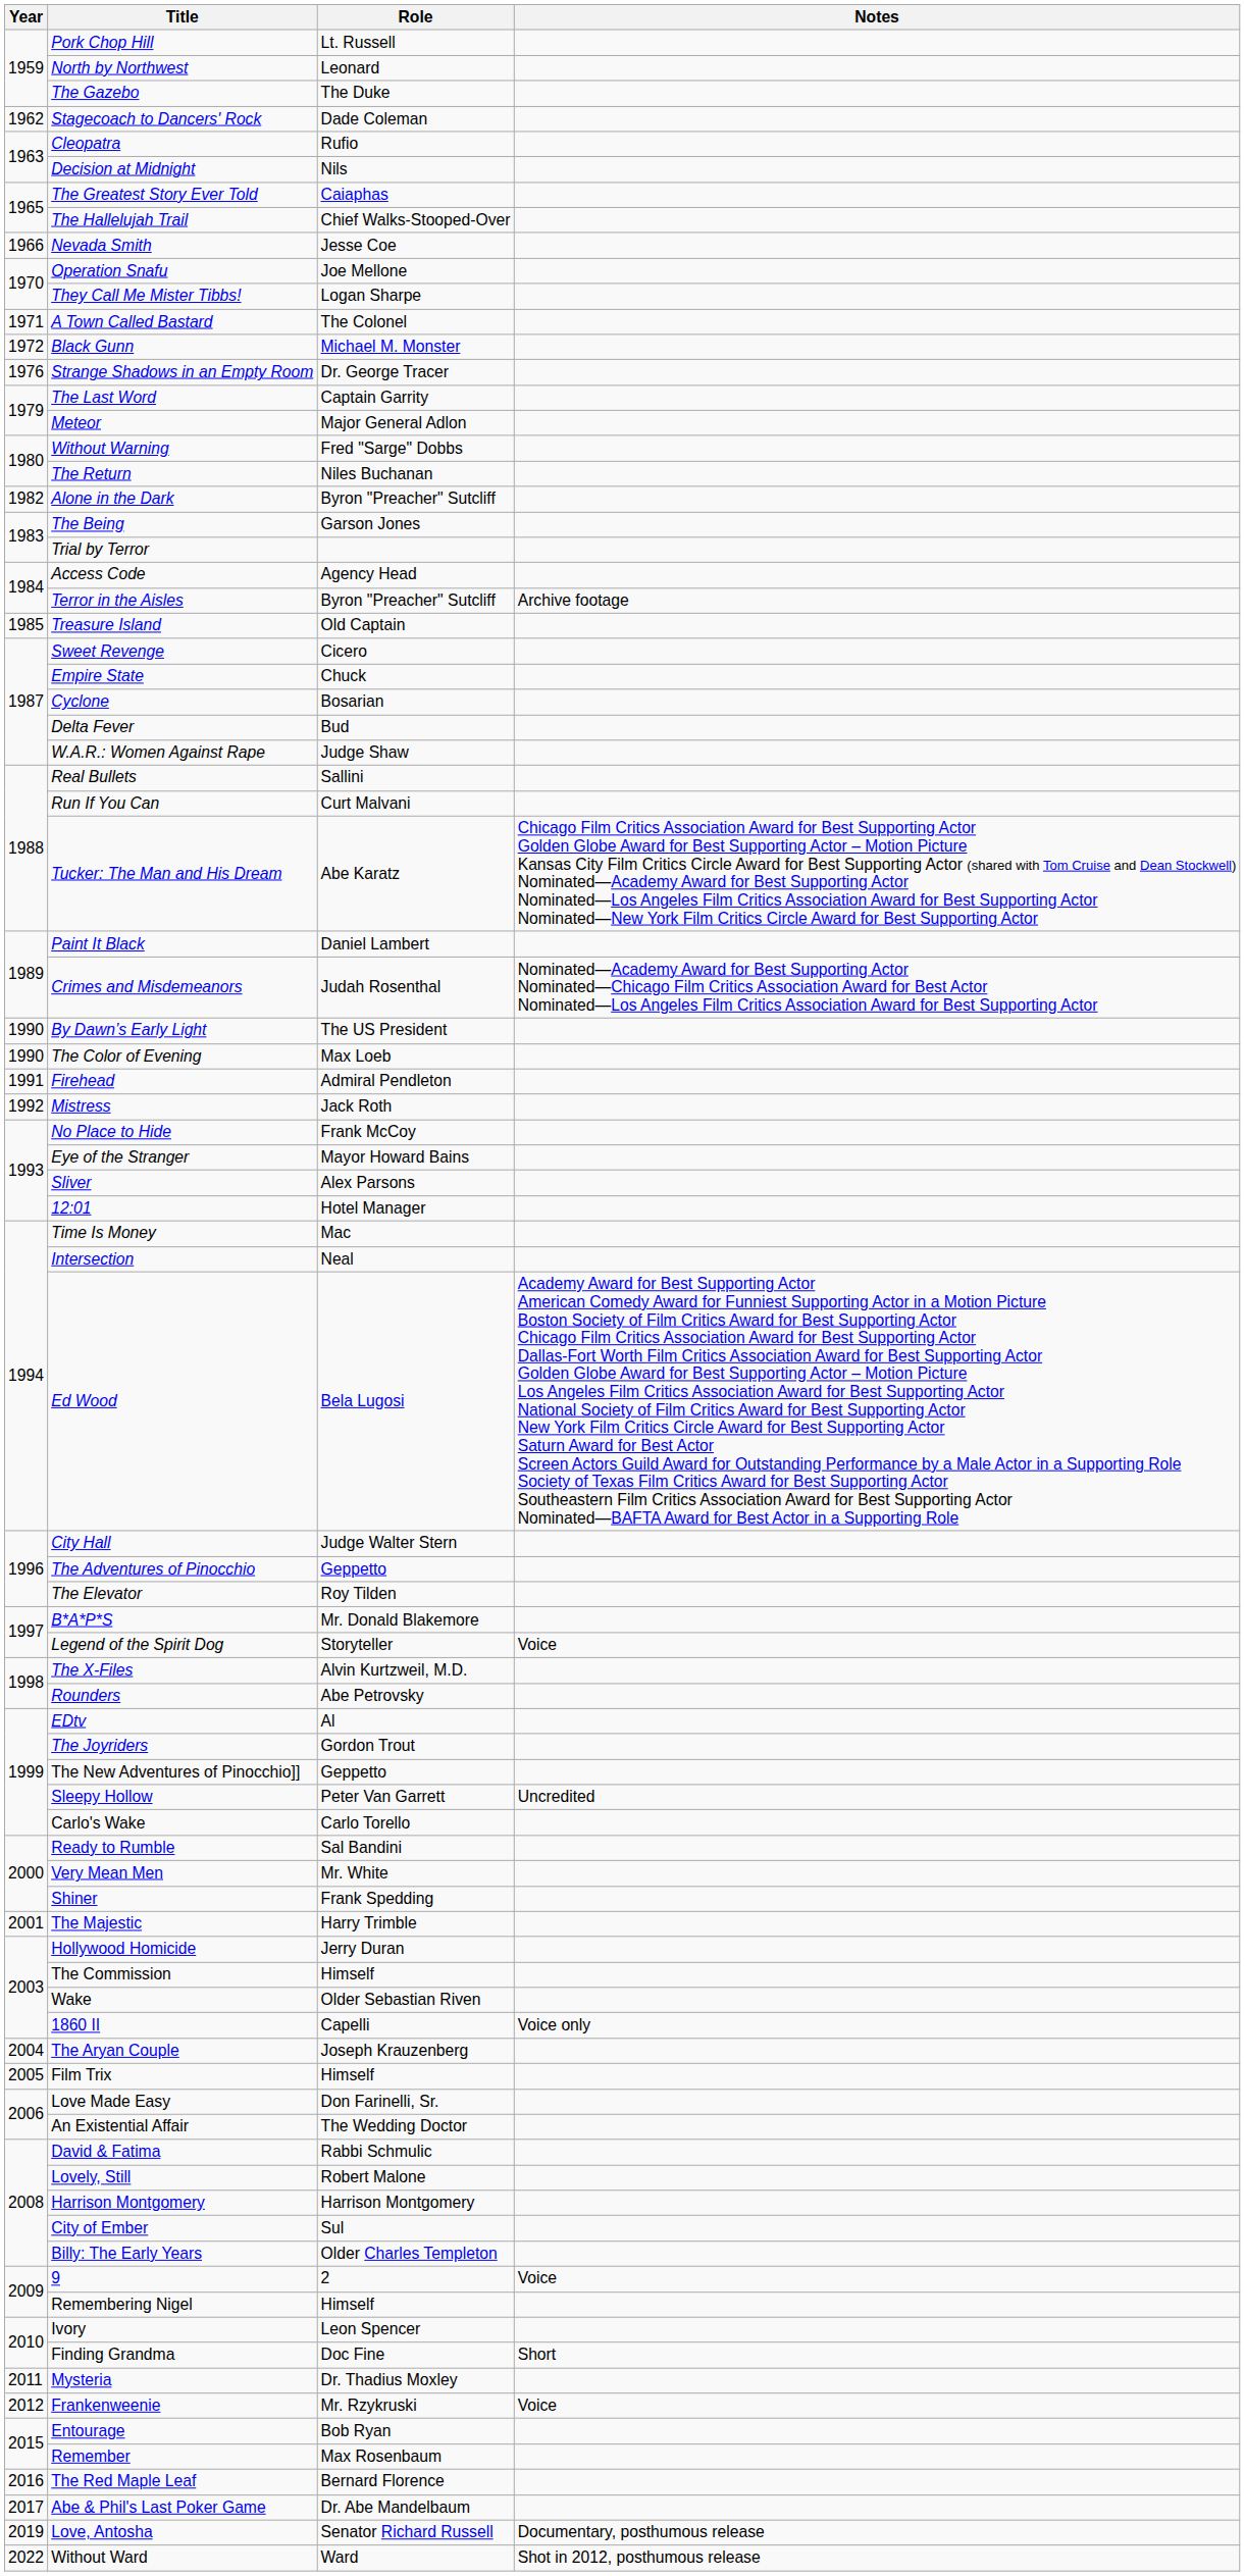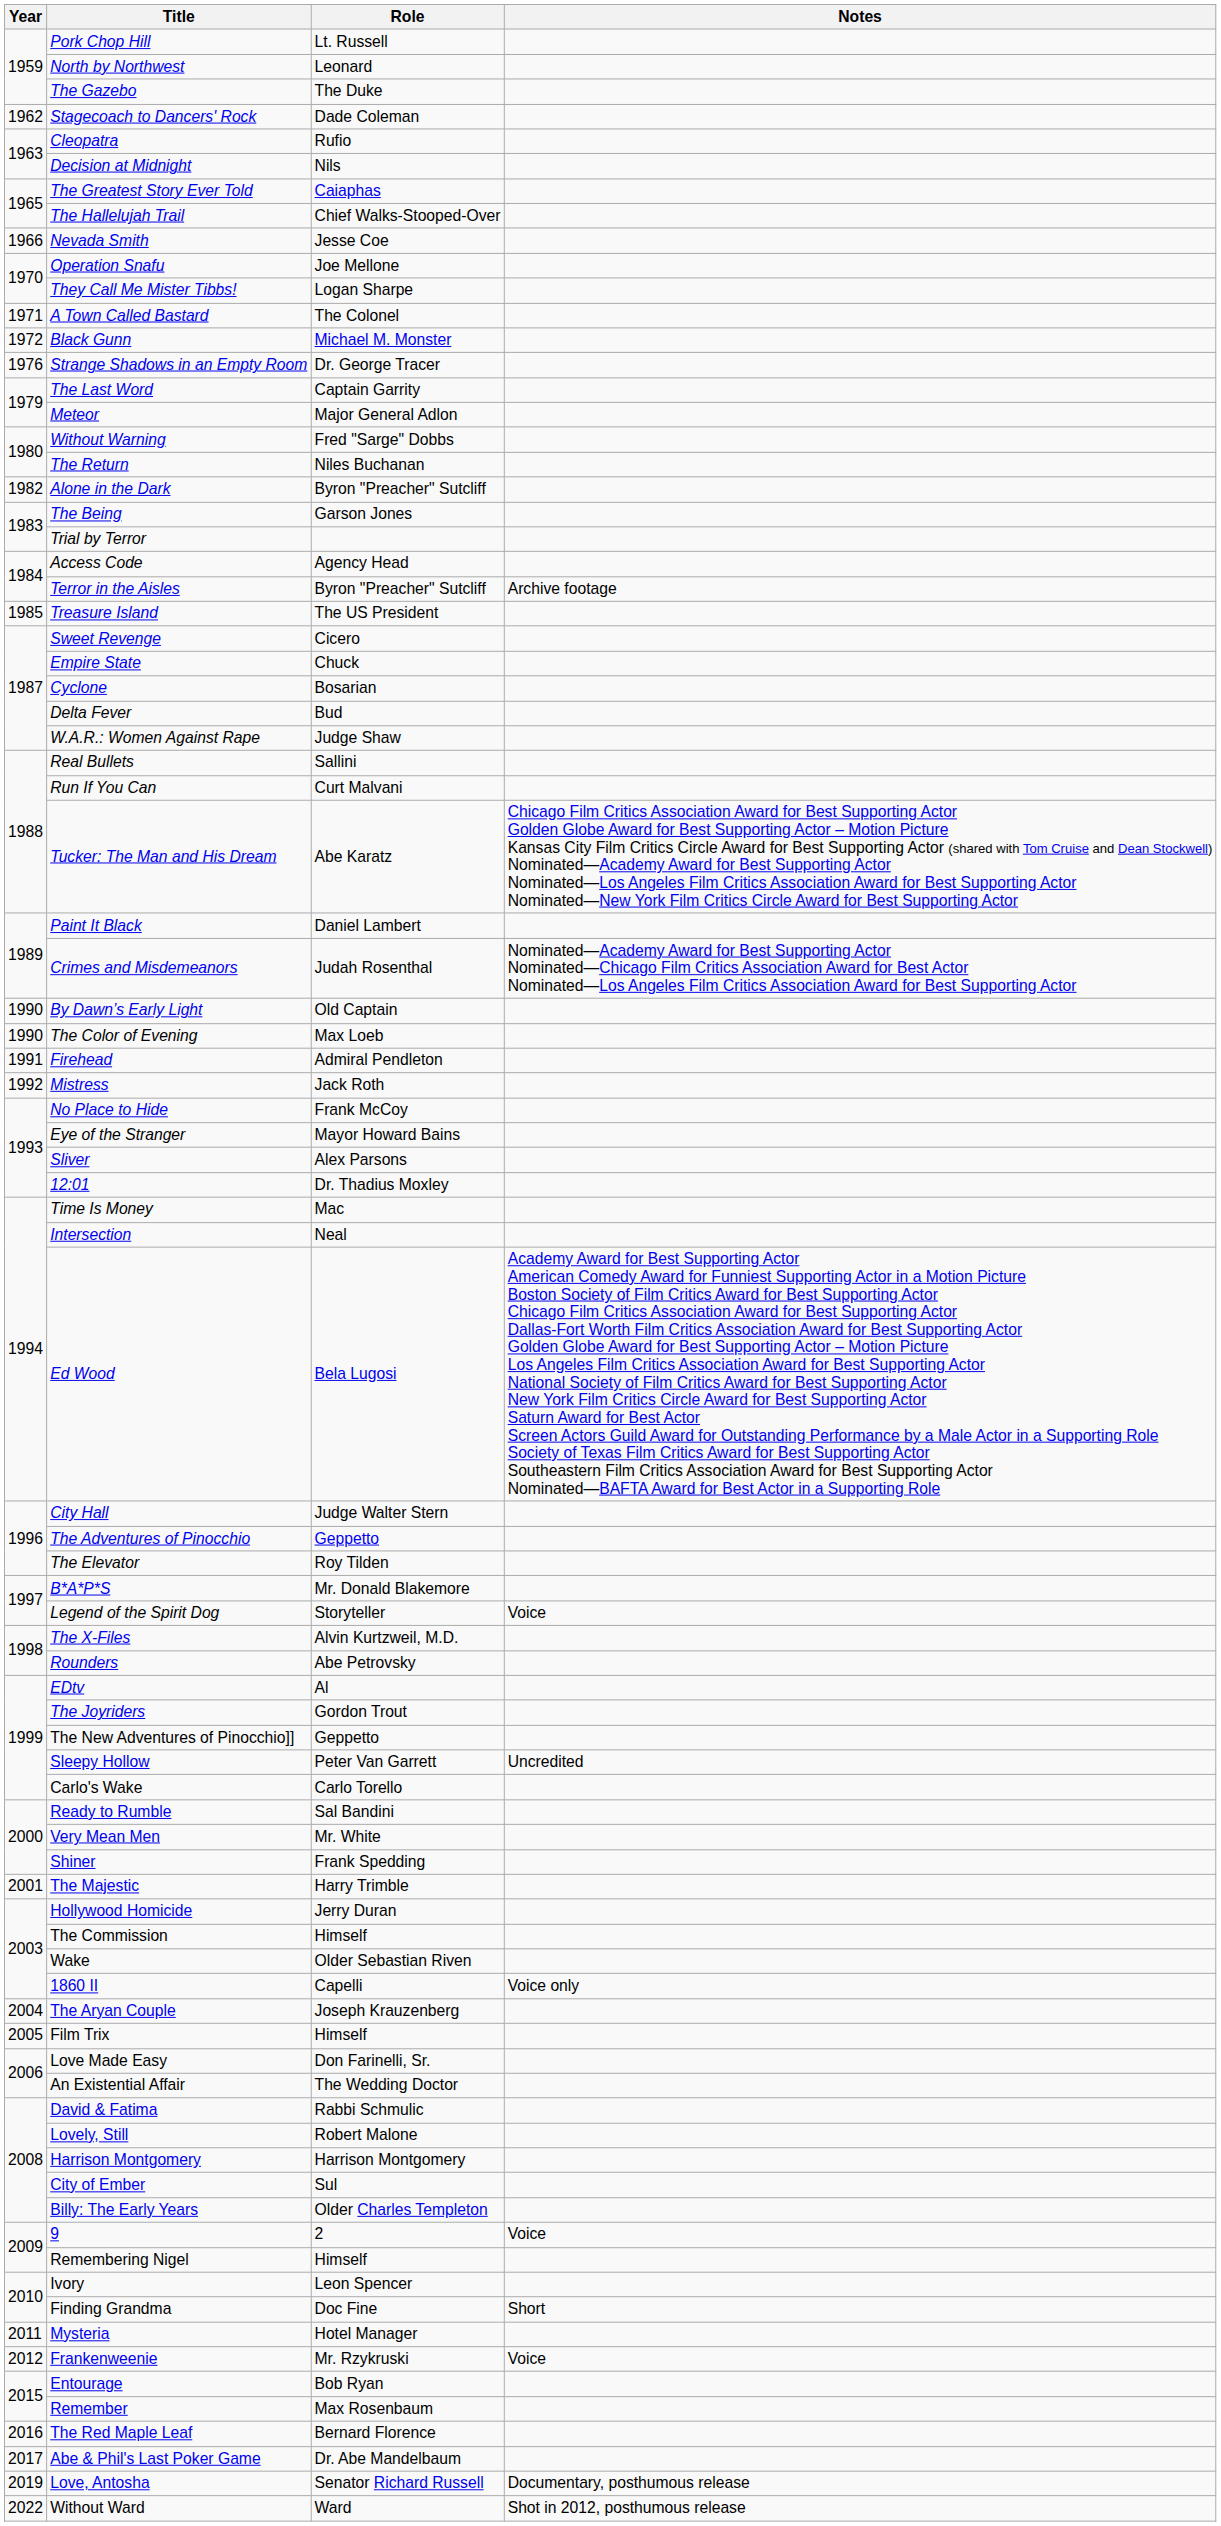Treasure Island | Role: Old Captain -> The US President
By Dawn’s Early Light | Role: The US President -> Old Captain
12:01 | Role: Hotel Manager -> Dr. Thadius Moxley
Mysteria | Role: Dr. Thadius Moxley -> Hotel Manager
